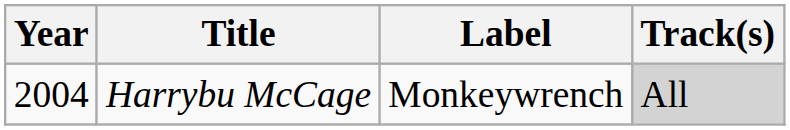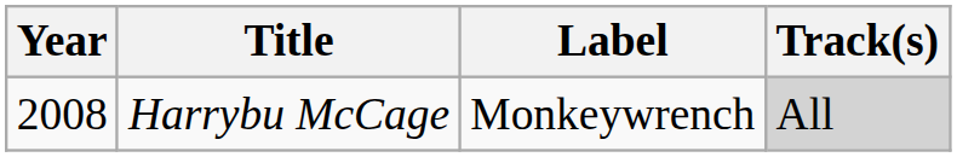Harrybu McCage | Year: 2004 -> 2008
